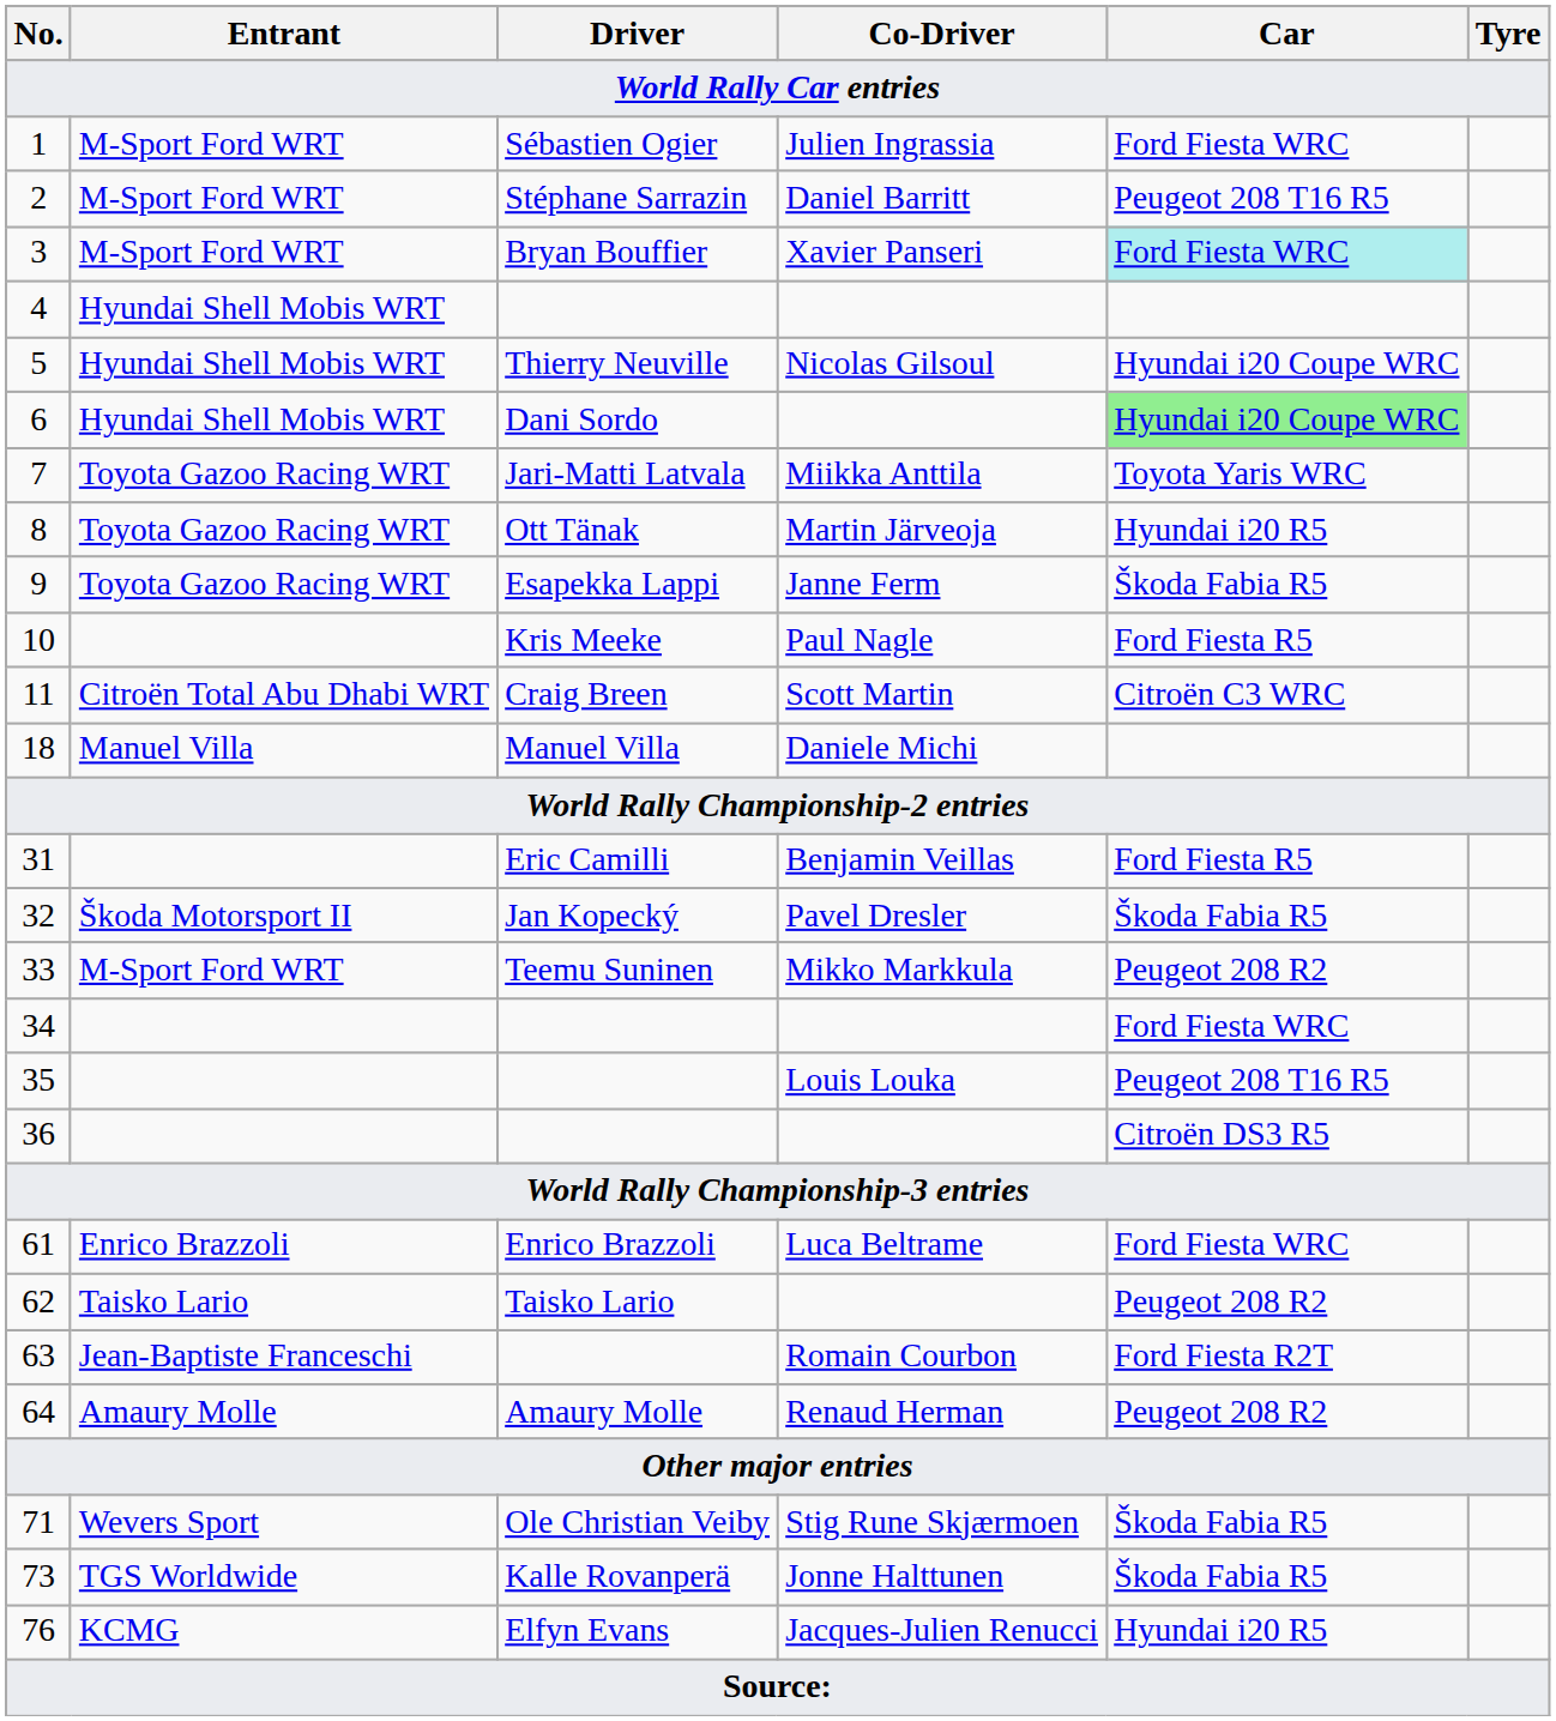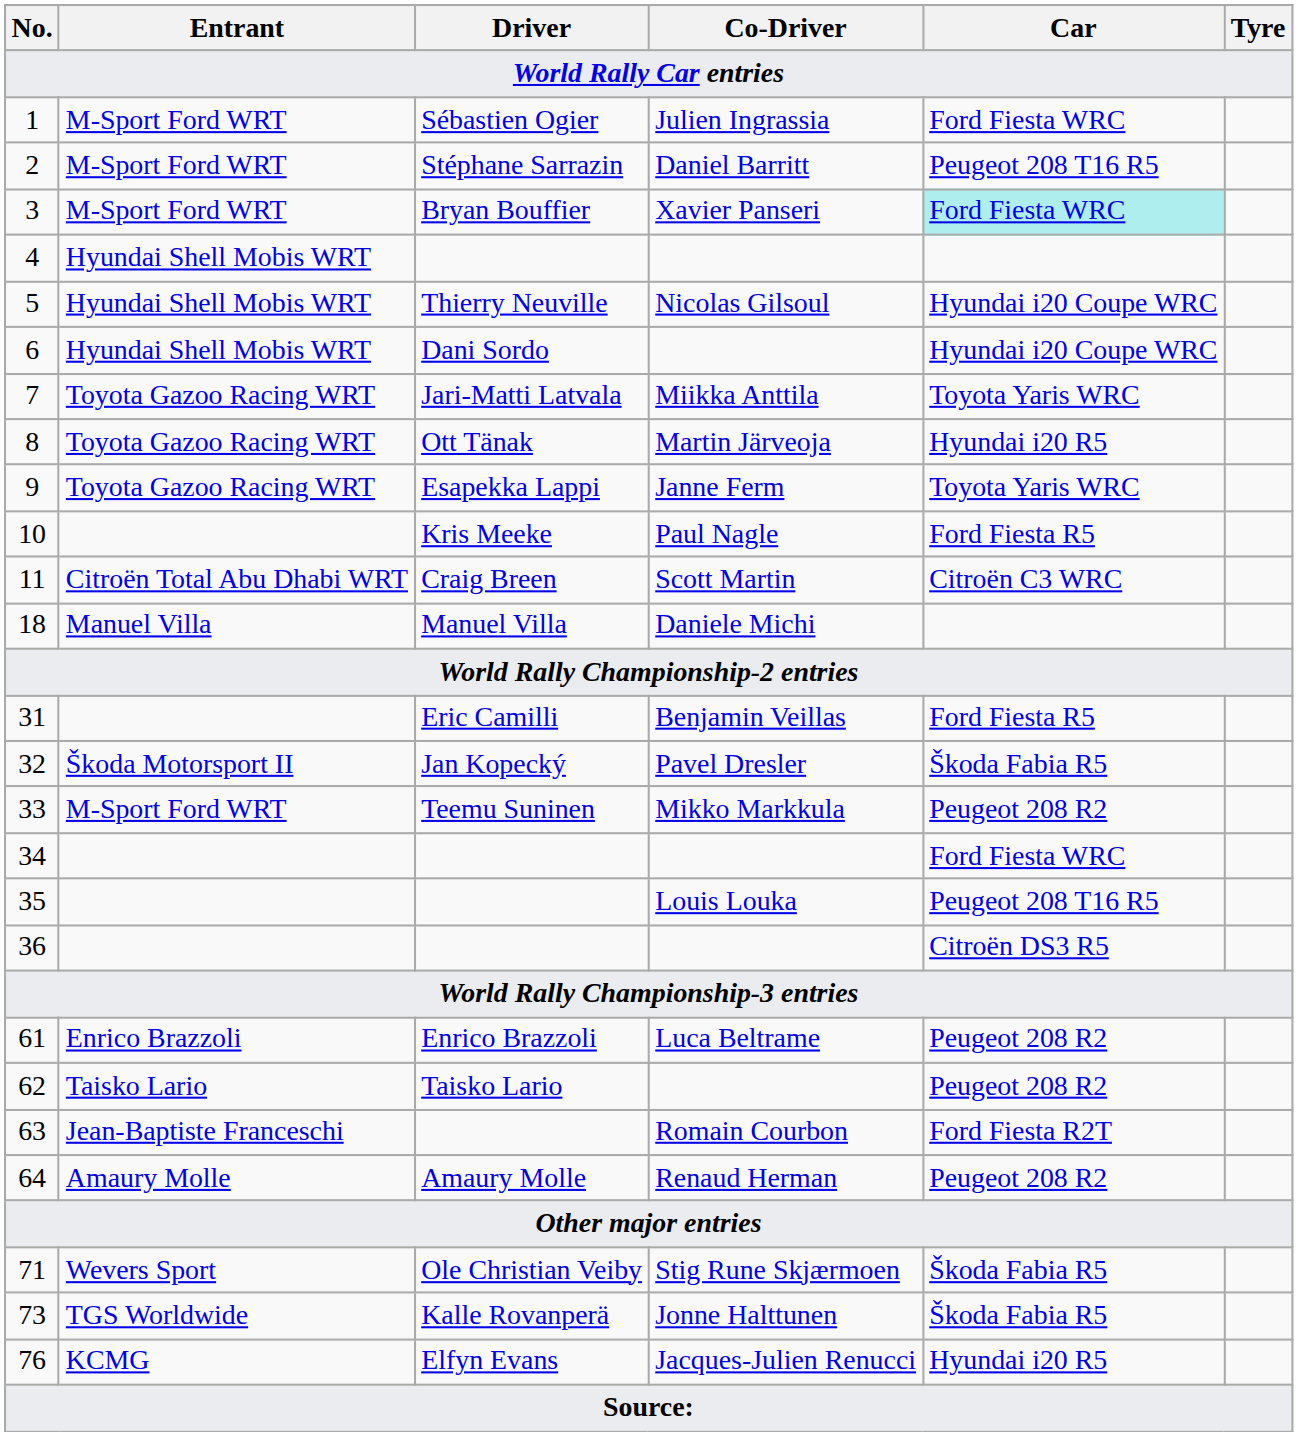6 | Car: lightgreen background -> no background
9 | Car: Škoda Fabia R5 -> Toyota Yaris WRC
61 | Car: Ford Fiesta WRC -> Peugeot 208 R2
